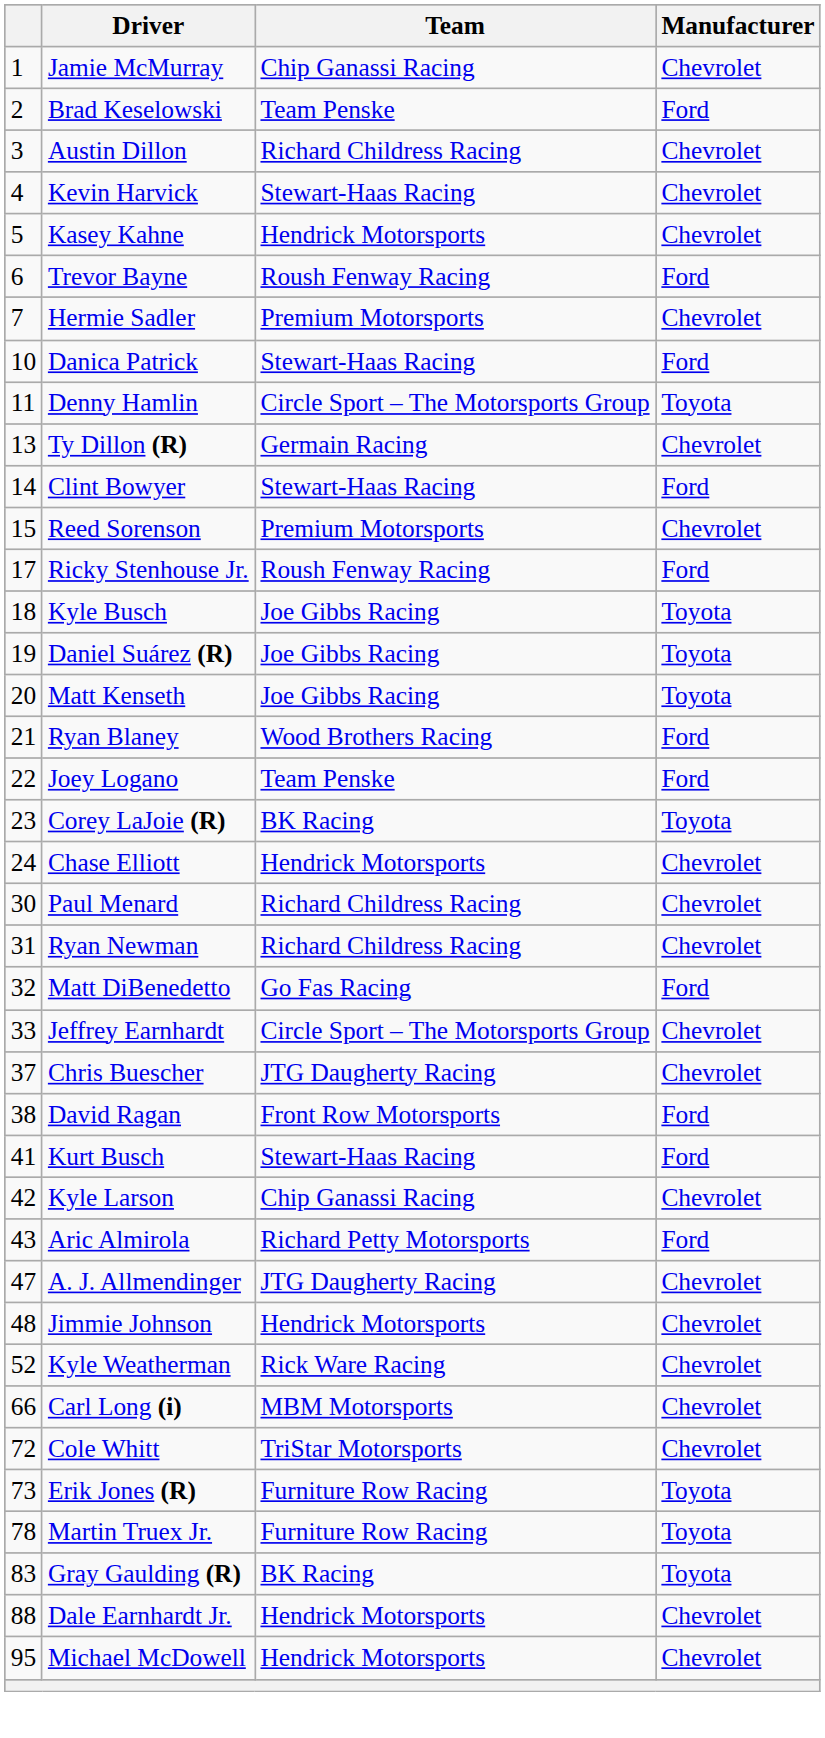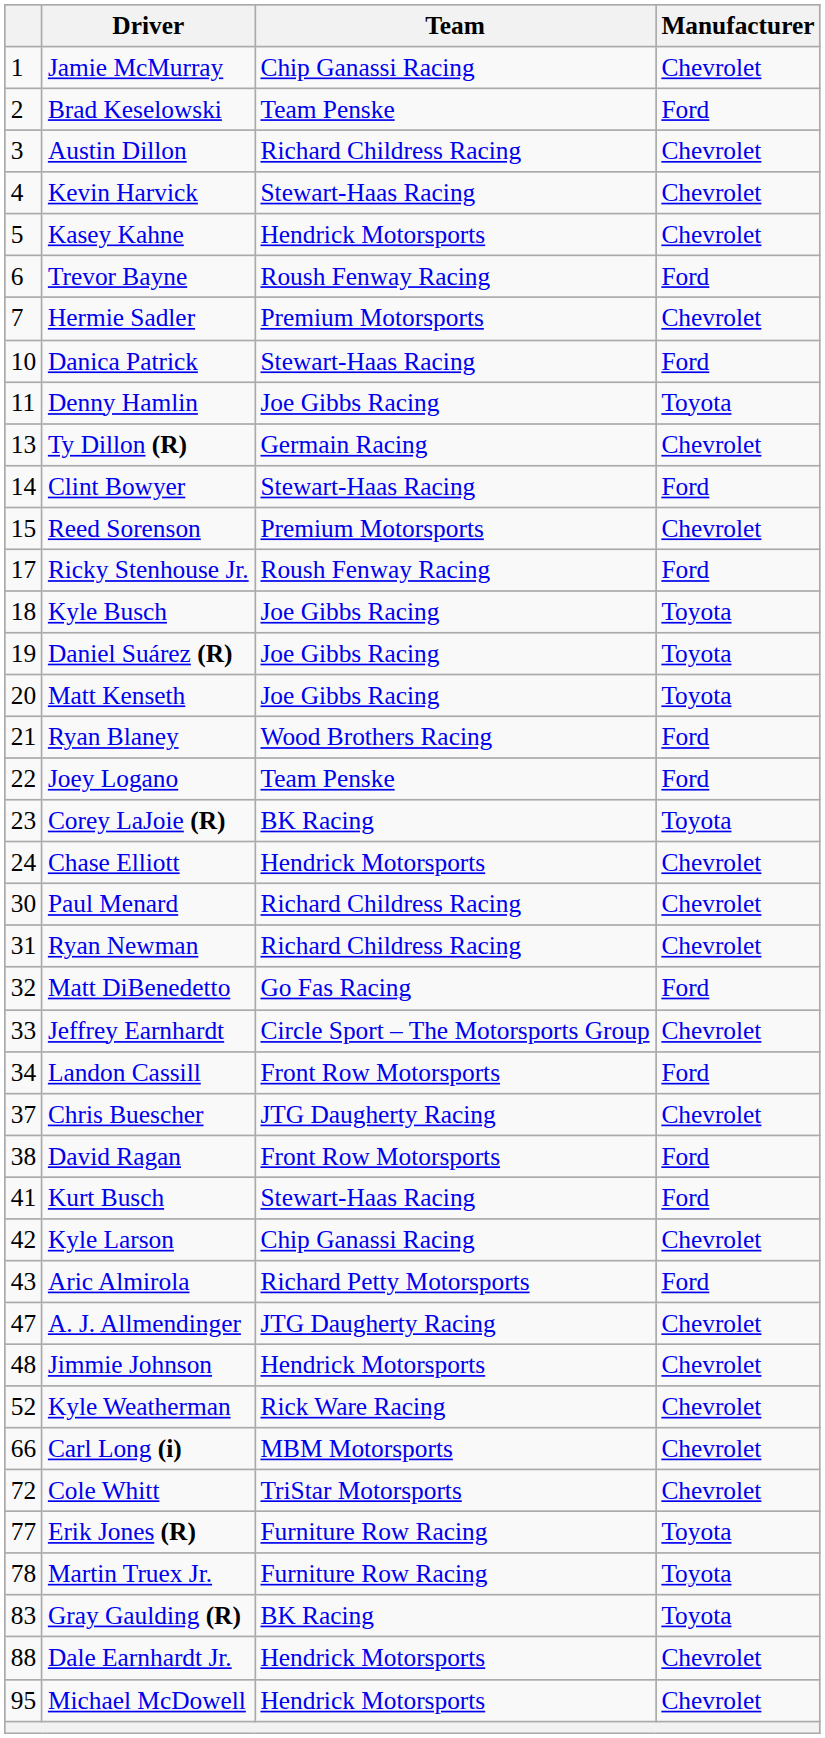Denny Hamlin | Team: Circle Sport – The Motorsports Group -> Joe Gibbs Racing
+ row: 34 | Landon Cassill | Front Row Motorsports | Ford
Erik Jones (R) | column 1: 73 -> 77
